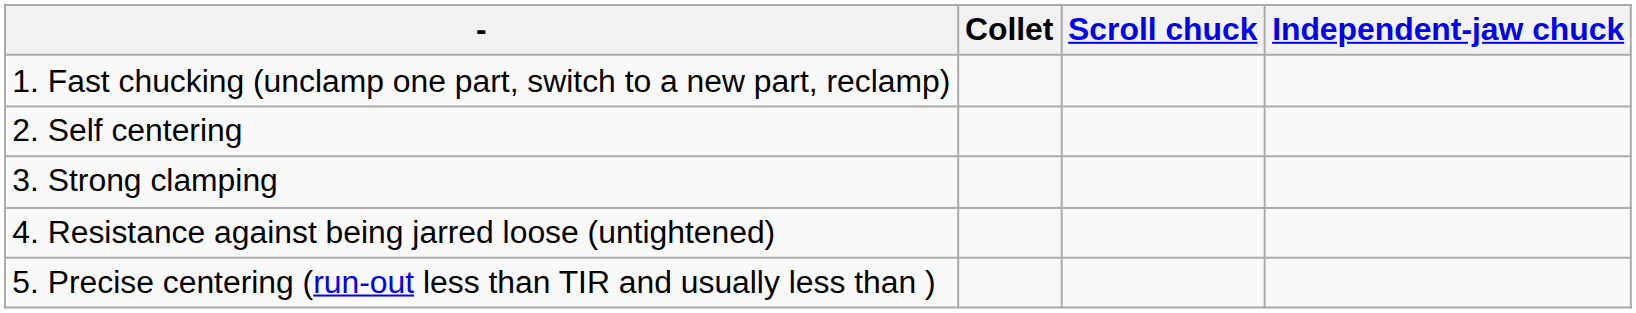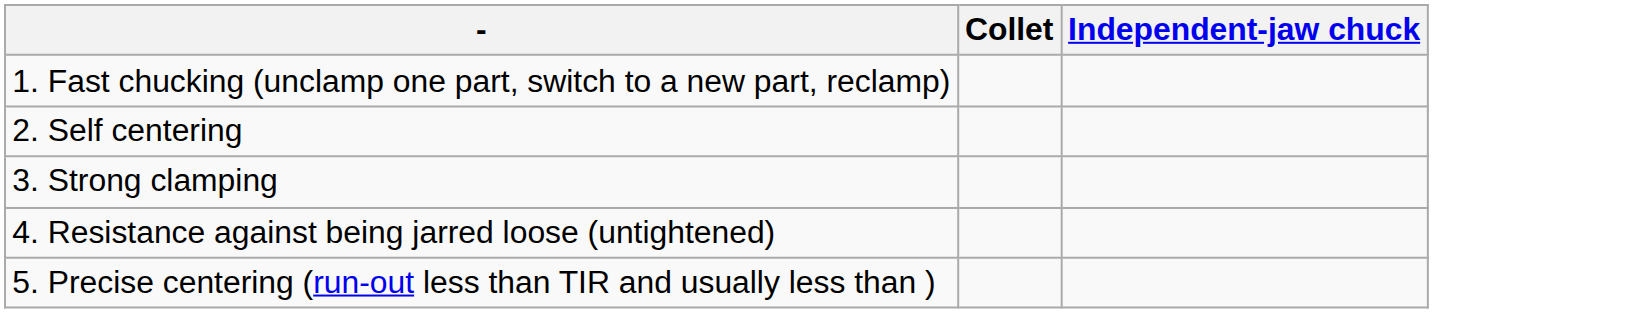- column: Scroll chuck
